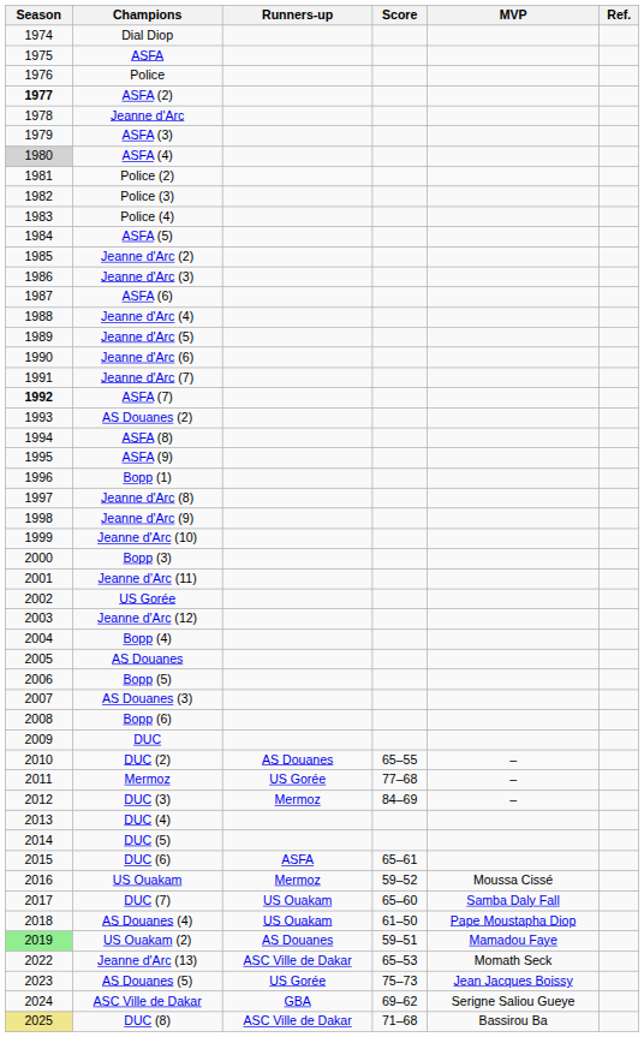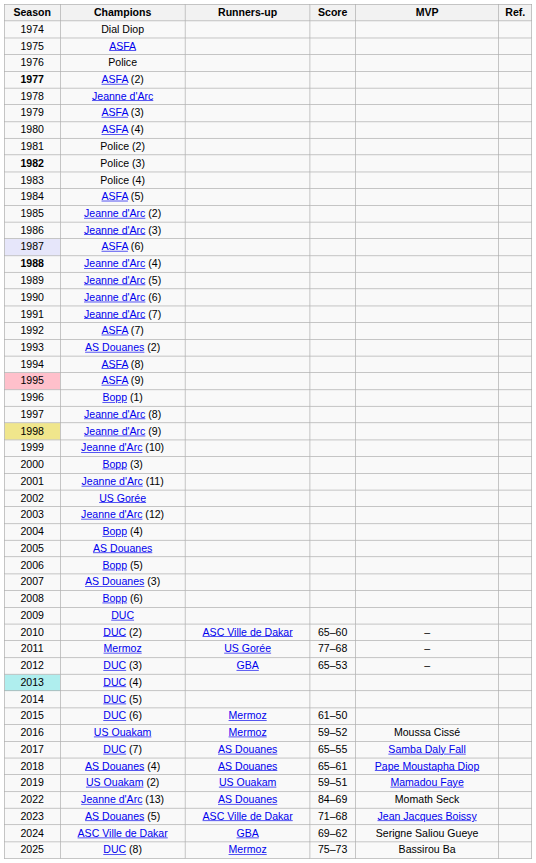ASFA (4) | Season: lightgrey background -> no background
Police (3) | Season: normal -> bold
ASFA (6) | Season: no background -> lavender background
Jeanne d'Arc (4) | Season: normal -> bold
ASFA (7) | Season: bold -> normal
ASFA (9) | Season: no background -> pink background
Jeanne d'Arc (9) | Season: no background -> khaki background
DUC (2) | Runners-up: AS Douanes -> ASC Ville de Dakar
DUC (2) | Score: 65–55 -> 65–60
DUC (3) | Runners-up: Mermoz -> GBA
DUC (3) | Score: 84–69 -> 65–53
DUC (4) | Season: no background -> paleturquoise background
DUC (6) | Runners-up: ASFA -> Mermoz
DUC (6) | Score: 65–61 -> 61–50
DUC (7) | Runners-up: US Ouakam -> AS Douanes
DUC (7) | Score: 65–60 -> 65–55
AS Douanes (4) | Runners-up: US Ouakam -> AS Douanes
AS Douanes (4) | Score: 61–50 -> 65–61
US Ouakam (2) | Season: lightgreen background -> no background
US Ouakam (2) | Runners-up: AS Douanes -> US Ouakam
Jeanne d'Arc (13) | Runners-up: ASC Ville de Dakar -> AS Douanes
Jeanne d'Arc (13) | Score: 65–53 -> 84–69
AS Douanes (5) | Runners-up: US Gorée -> ASC Ville de Dakar
AS Douanes (5) | Score: 75–73 -> 71–68
DUC (8) | Season: khaki background -> no background
DUC (8) | Runners-up: ASC Ville de Dakar -> Mermoz
DUC (8) | Score: 71–68 -> 75–73
